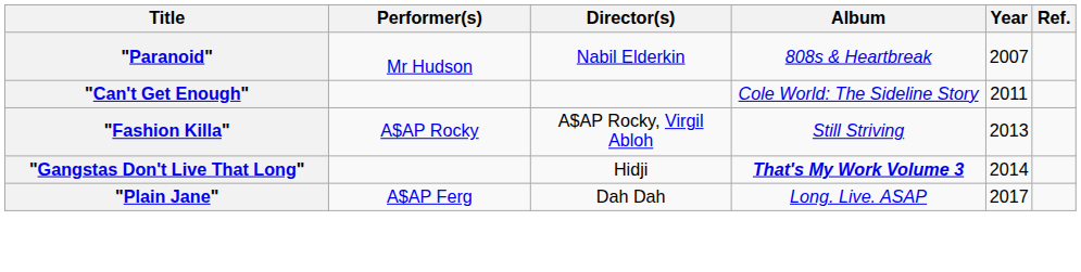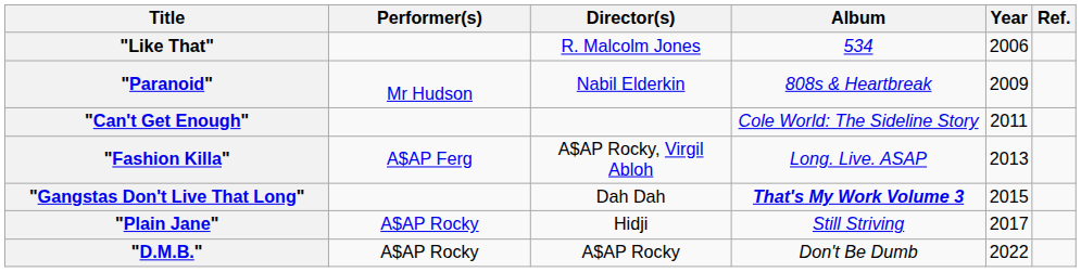+ row: "Like That" | R. Malcolm Jones | 534 | 2006
"Paranoid" | Year: 2007 -> 2009
"Fashion Killa" | Performer(s): A$AP Rocky -> A$AP Ferg
"Fashion Killa" | Album: Still Striving -> Long. Live. ASAP
"Gangstas Don't Live That Long" | Director(s): Hidji -> Dah Dah
"Gangstas Don't Live That Long" | Year: 2014 -> 2015
"Plain Jane" | Performer(s): A$AP Ferg -> A$AP Rocky
"Plain Jane" | Director(s): Dah Dah -> Hidji
"Plain Jane" | Album: Long. Live. ASAP -> Still Striving
+ row: "D.M.B." | A$AP Rocky | A$AP Rocky | Don't Be Dumb | 2022
